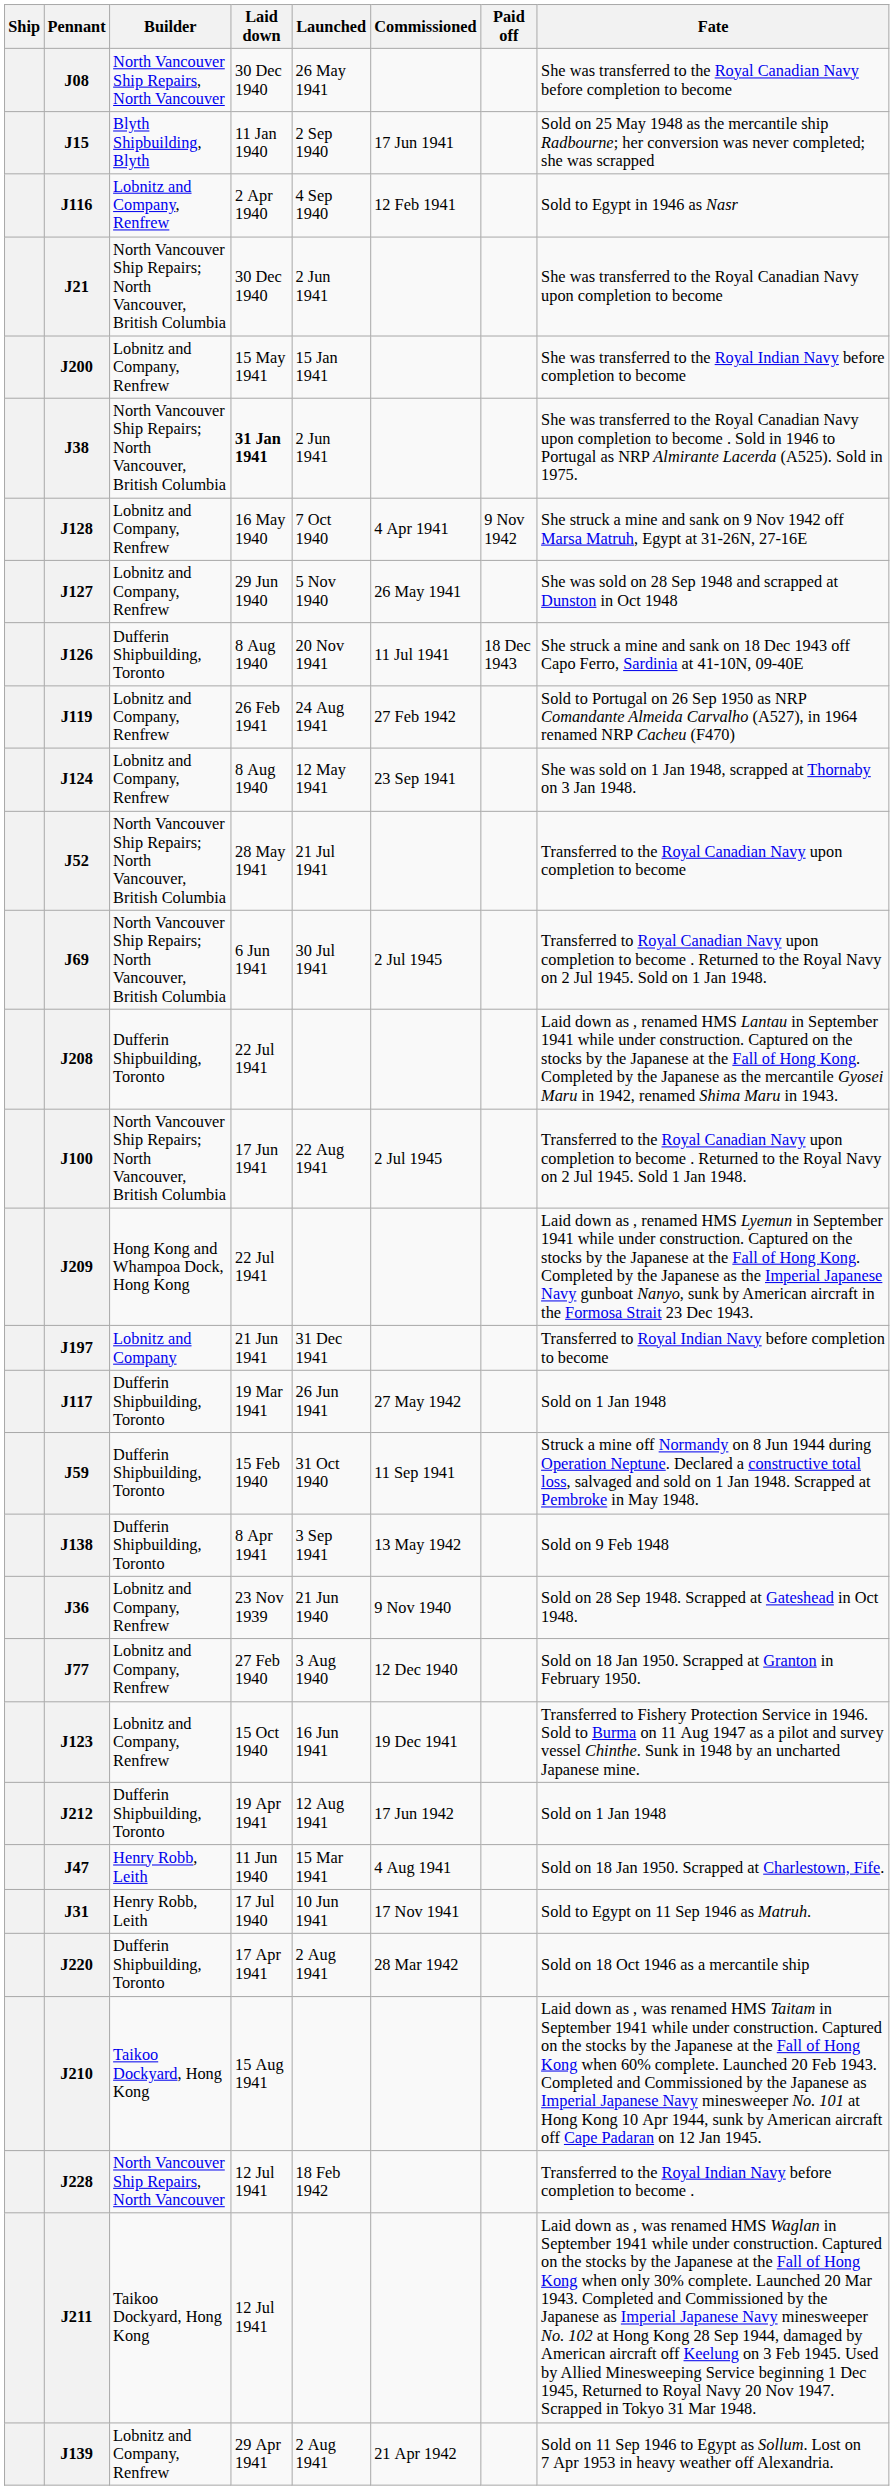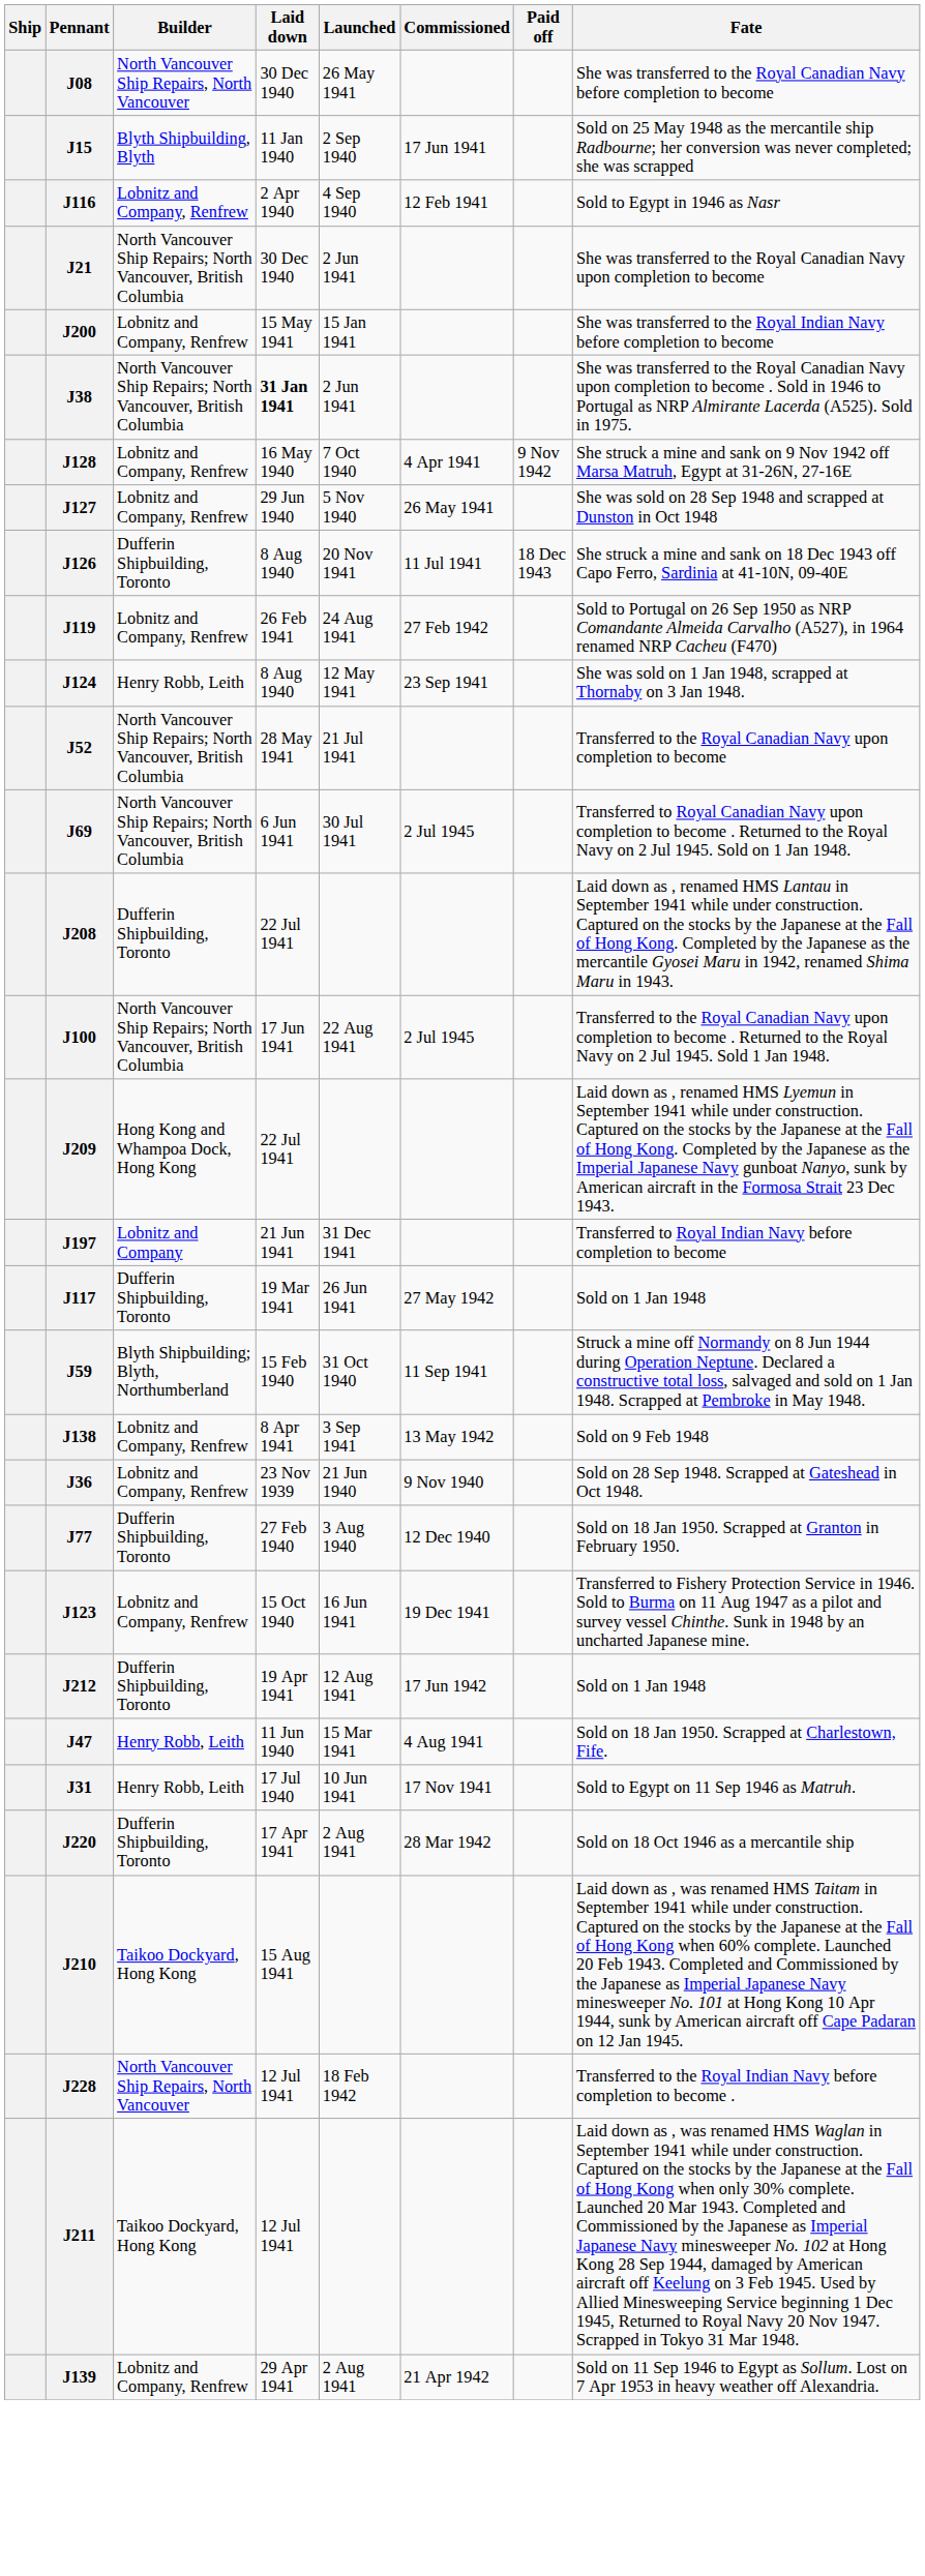J124 | Builder: Lobnitz and Company, Renfrew -> Henry Robb, Leith
J59 | Builder: Dufferin Shipbuilding, Toronto -> Blyth Shipbuilding; Blyth, Northumberland
J138 | Builder: Dufferin Shipbuilding, Toronto -> Lobnitz and Company, Renfrew
J77 | Builder: Lobnitz and Company, Renfrew -> Dufferin Shipbuilding, Toronto
